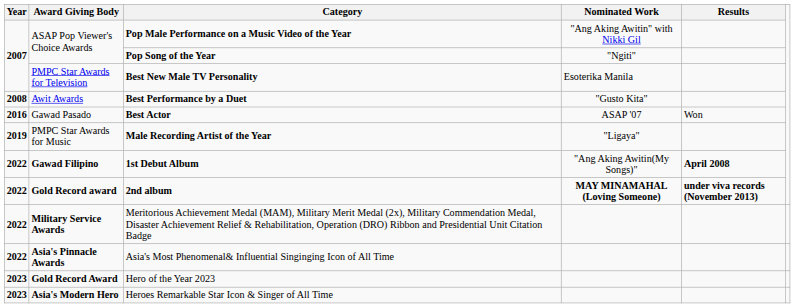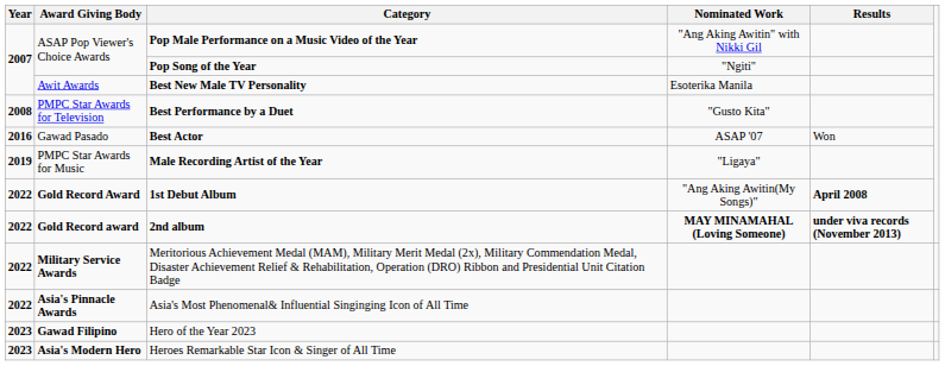Best New Male TV Personality | Award Giving Body: PMPC Star Awards for Television -> Awit Awards
Best Performance by a Duet | Award Giving Body: Awit Awards -> PMPC Star Awards for Television
1st Debut Album | Award Giving Body: Gawad Filipino -> Gold Record Award
Hero of the Year 2023 | Award Giving Body: Gold Record Award -> Gawad Filipino
